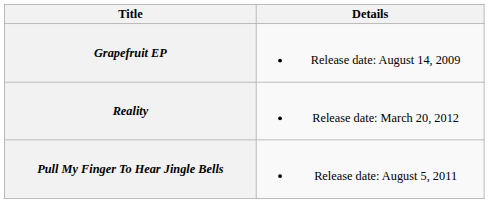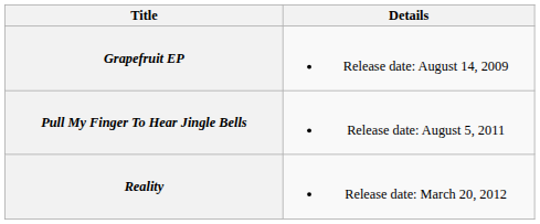rows swapped: Pull My Finger To Hear Jingle Bells <-> Reality
